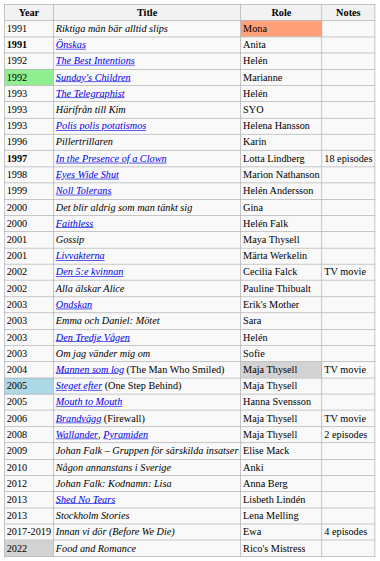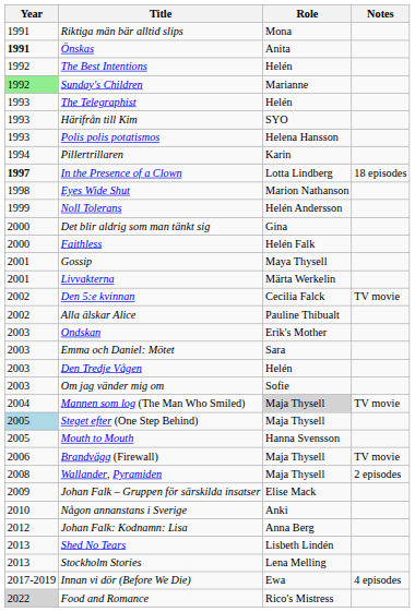Riktiga män bär alltid slips | Role: lightsalmon background -> no background
Pillertrillaren | Year: 1996 -> 1994
